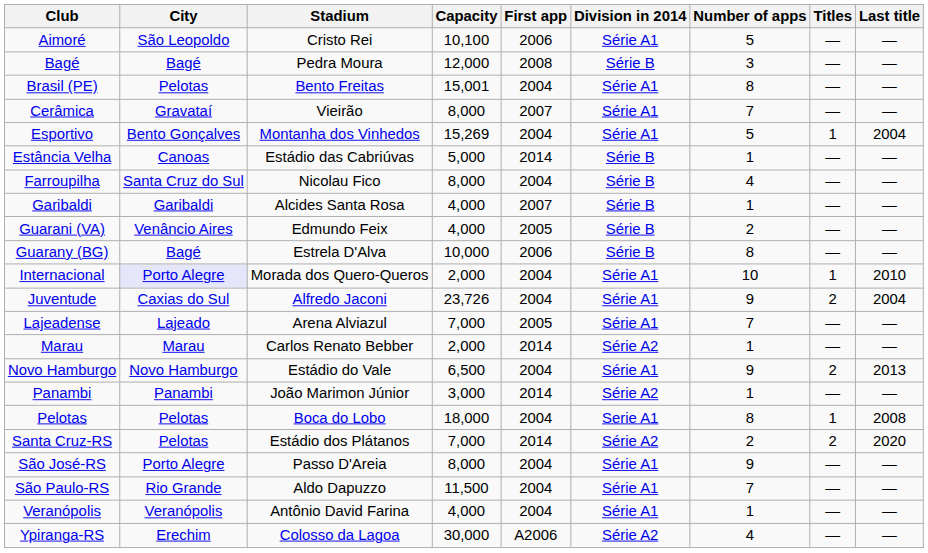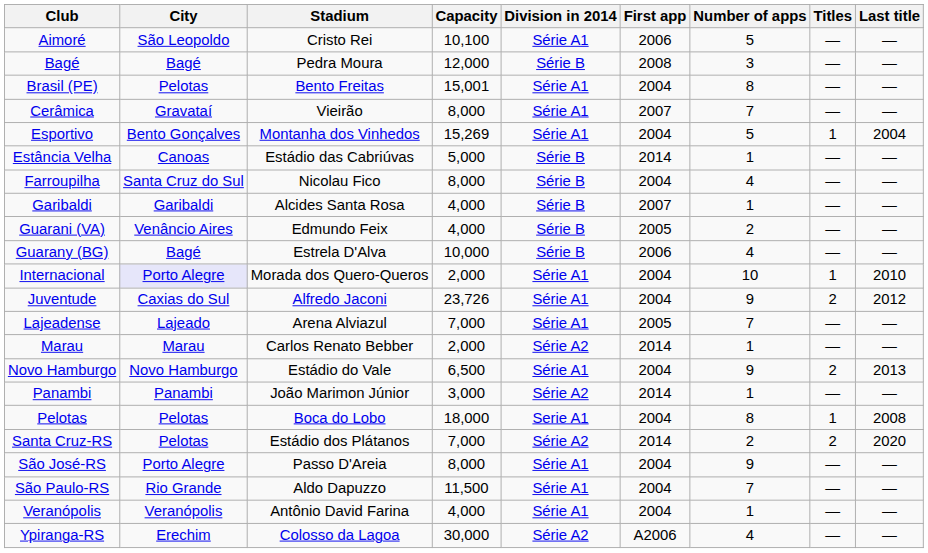columns swapped: Division in 2014 <-> First app
Guarany (BG) | Number of apps: 8 -> 4
Juventude | Last title: 2004 -> 2012
